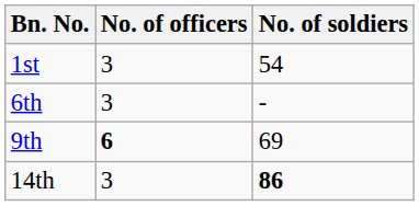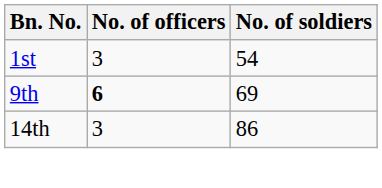- row: 6th | 3 | -
14th | No. of soldiers: bold -> normal
